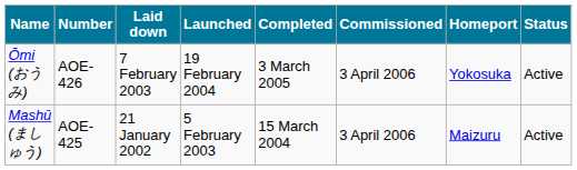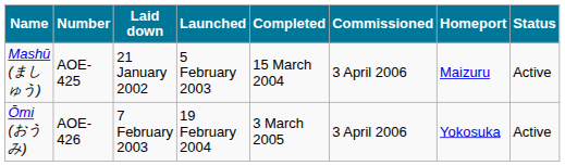rows swapped: Mashū (ましゅう) <-> Ōmi (おうみ)
